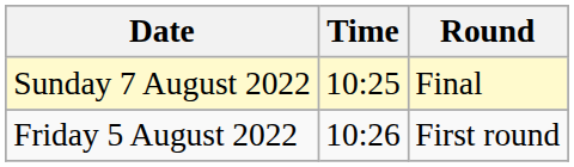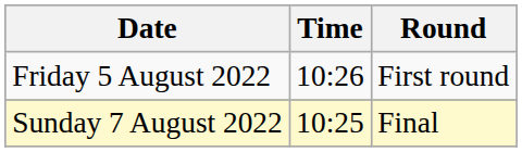rows swapped: Friday 5 August 2022 <-> Sunday 7 August 2022
